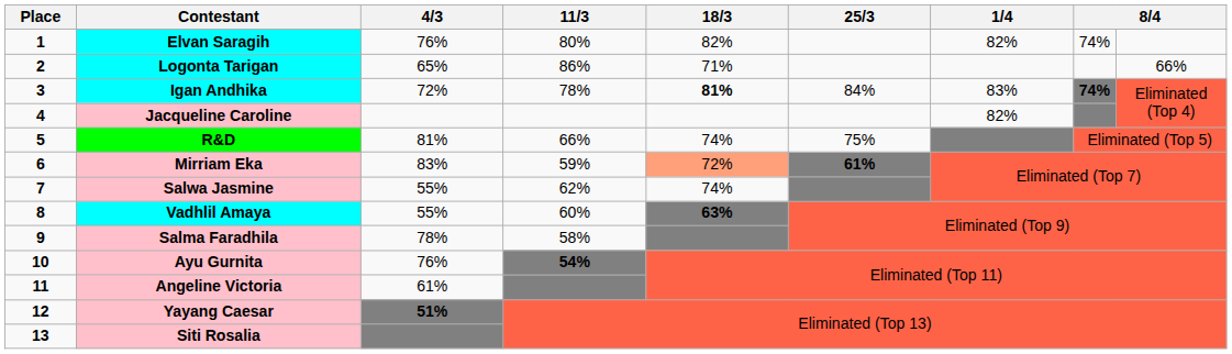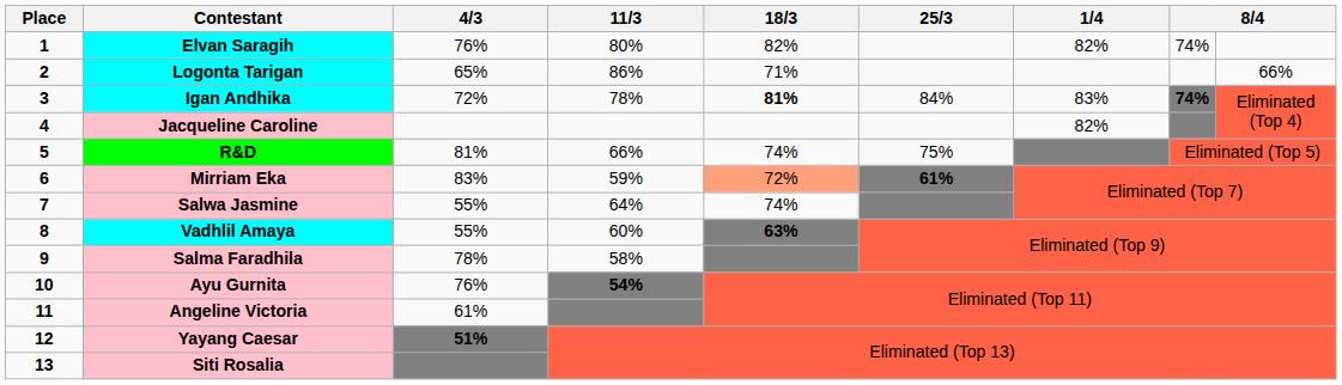Salwa Jasmine | 11/3: 62% -> 64%
